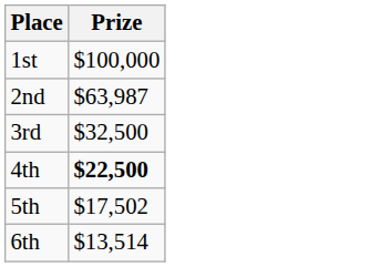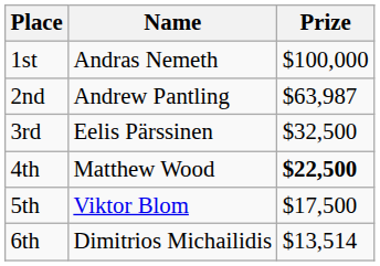+ column: Name | Andras Nemeth | Andrew Pantling | Eelis Pärssinen | Matthew Wood | Viktor Blom | Dimitrios Michailidis
5th | Prize: $17,502 -> $17,500
